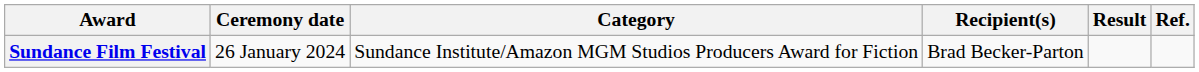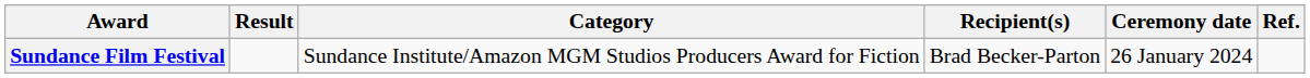columns swapped: Ceremony date <-> Result
